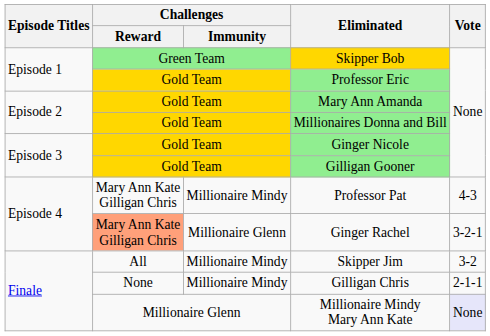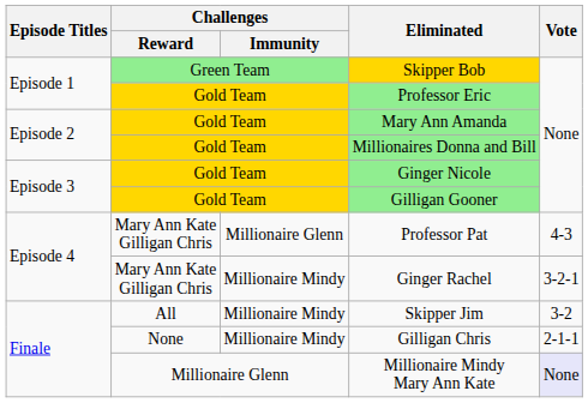Professor Pat | Challenges / Immunity: Millionaire Mindy -> Millionaire Glenn
Ginger Rachel | Challenges / Reward: lightsalmon background -> no background
Ginger Rachel | Challenges / Immunity: Millionaire Glenn -> Millionaire Mindy
